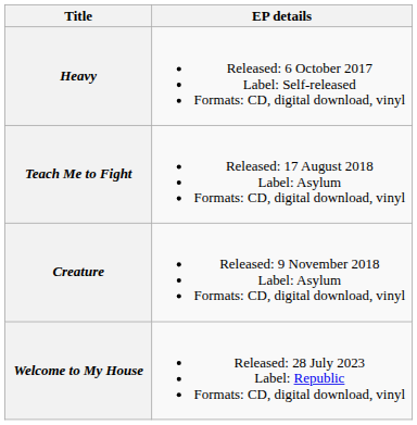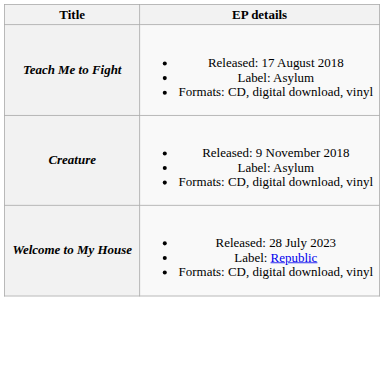- row: Heavy | Released: 6 October 2017 Label: Self-released Formats: CD, digital download, vinyl
